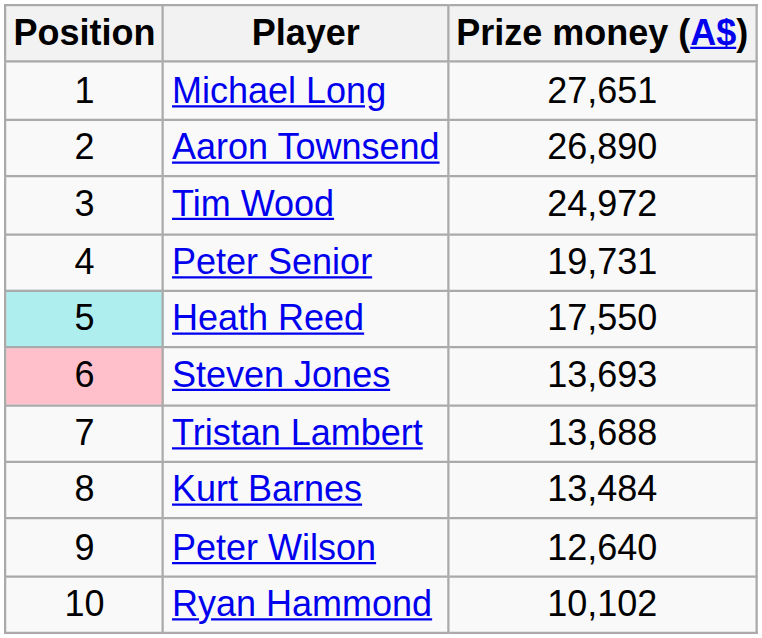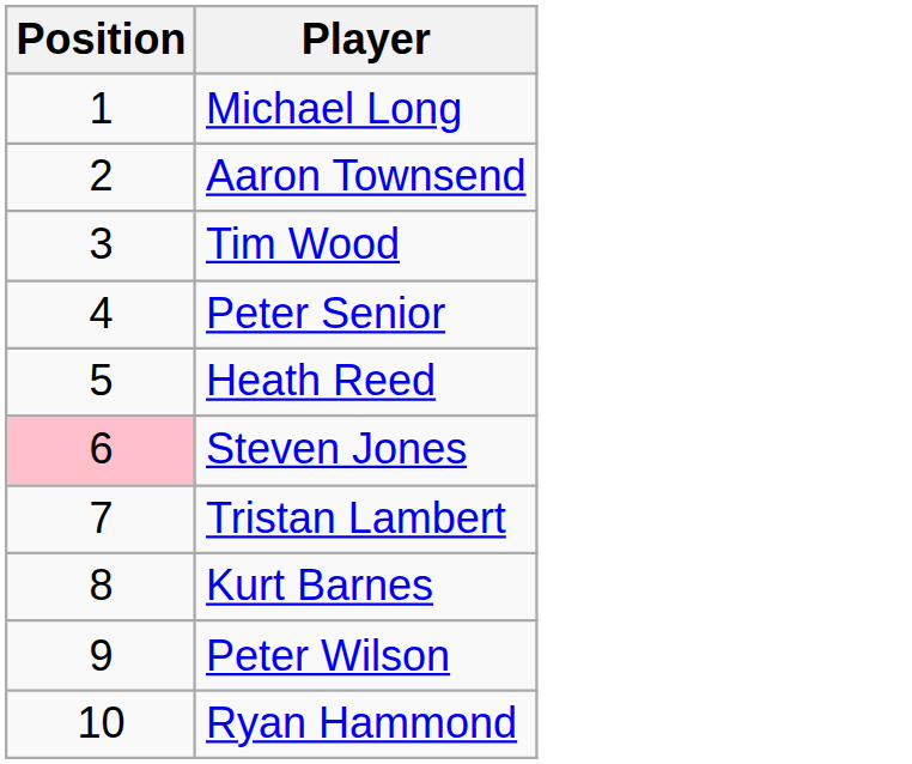- column: Prize money (A$) | 27,651 | 26,890 | 24,972 | 19,731 | 17,550 | 13,693 | 13,688 | 13,484 | 12,640 | 10,102
Heath Reed | Position: paleturquoise background -> no background
